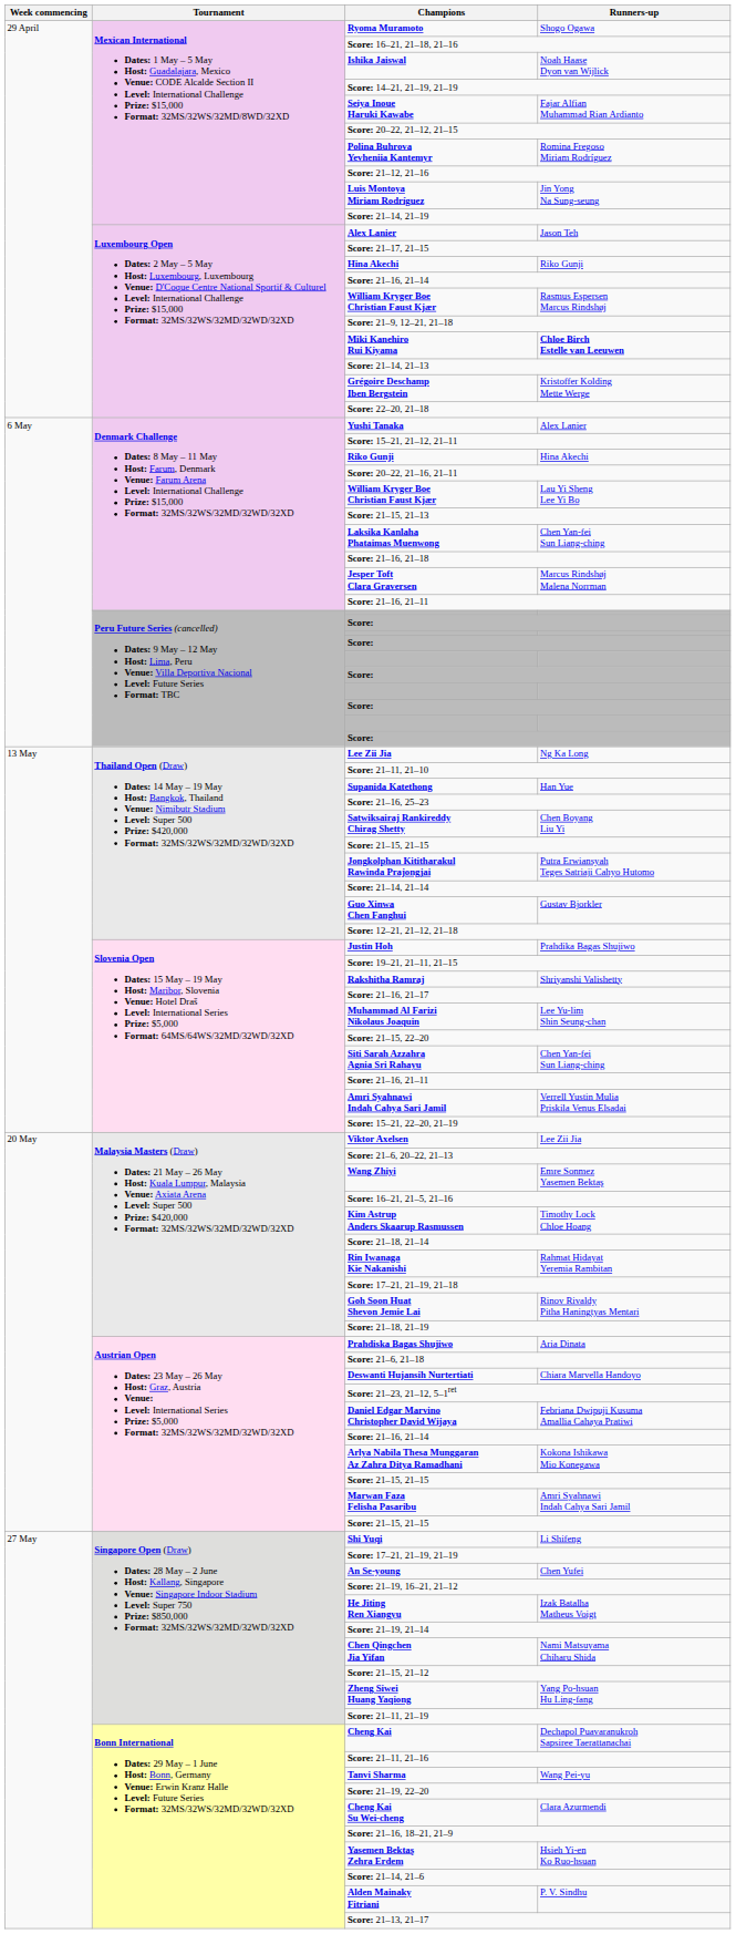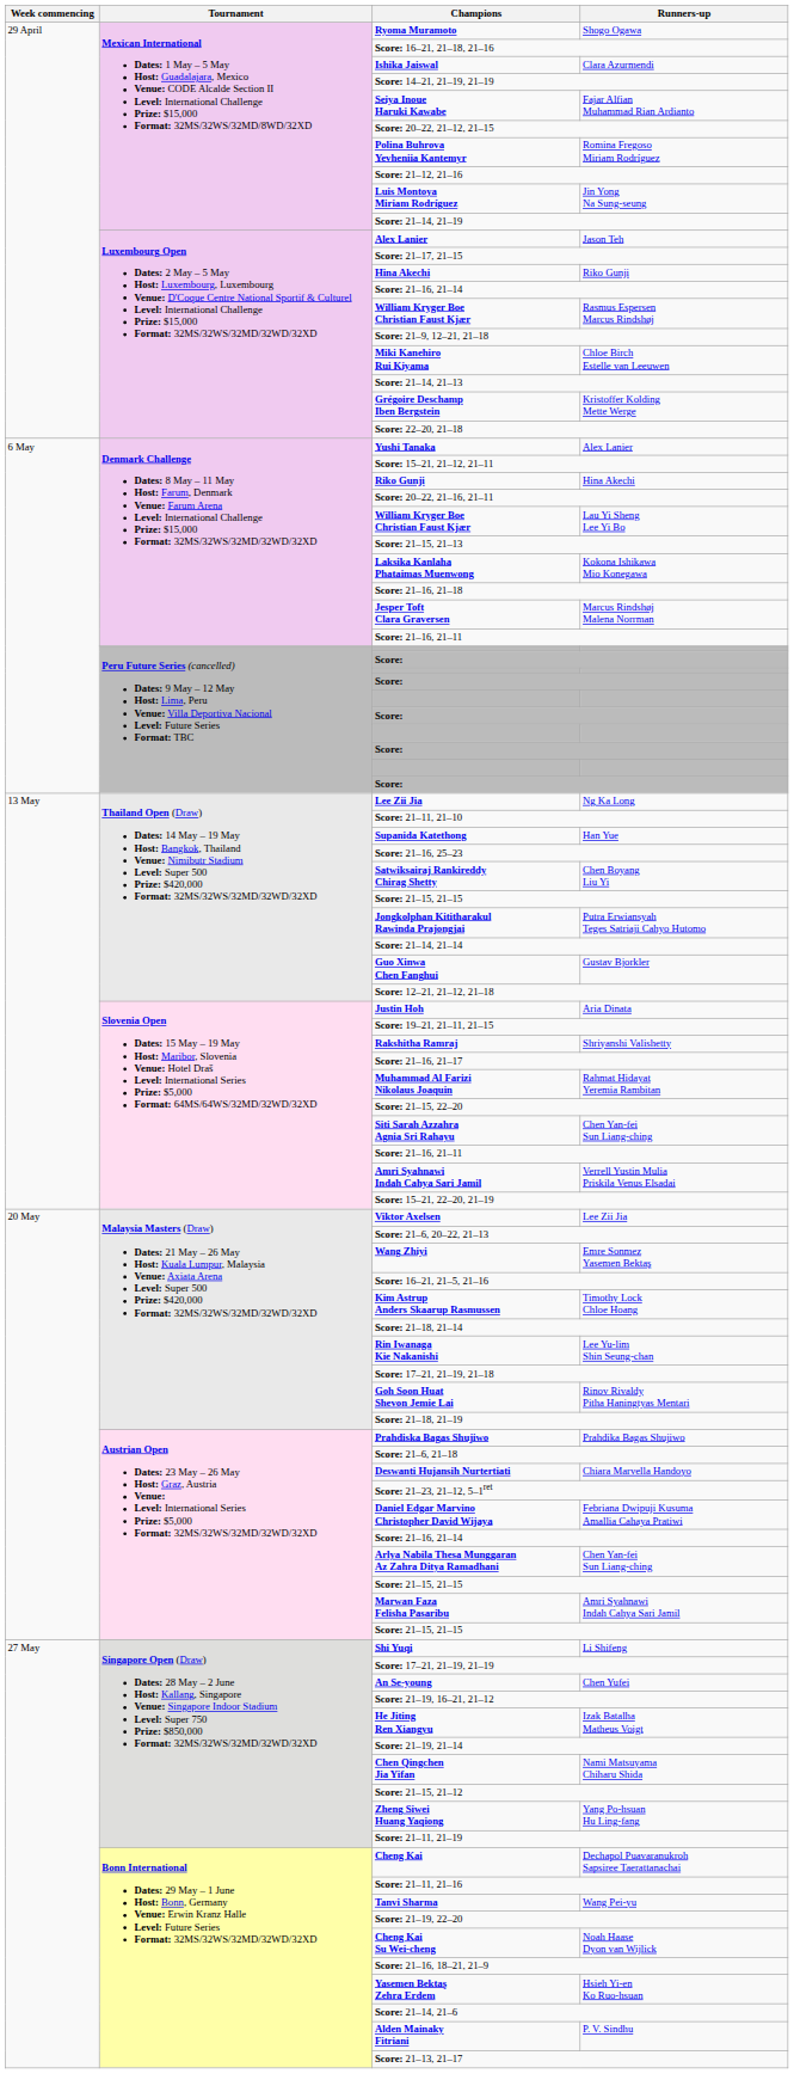Ishika Jaiswal | Runners-up: Noah Haase Dyon van Wijlick -> Clara Azurmendi
Miki Kanehiro Rui Kiyama | Runners-up: bold -> normal
Laksika Kanlaha Phataimas Muenwong | Runners-up: Chen Yan-fei Sun Liang-ching -> Kokona Ishikawa Mio Konegawa
Justin Hoh | Runners-up: Prahdika Bagas Shujiwo -> Aria Dinata
Muhammad Al Farizi Nikolaus Joaquin | Runners-up: Lee Yu-lim Shin Seung-chan -> Rahmat Hidayat Yeremia Rambitan
Rin Iwanaga Kie Nakanishi | Runners-up: Rahmat Hidayat Yeremia Rambitan -> Lee Yu-lim Shin Seung-chan
Prahdiska Bagas Shujiwo | Runners-up: Aria Dinata -> Prahdika Bagas Shujiwo
Arlya Nabila Thesa Munggaran Az Zahra Ditya Ramadhani | Runners-up: Kokona Ishikawa Mio Konegawa -> Chen Yan-fei Sun Liang-ching
Cheng Kai Su Wei-cheng | Runners-up: Clara Azurmendi -> Noah Haase Dyon van Wijlick
